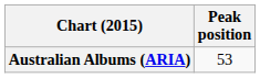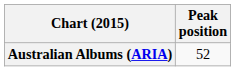Australian Albums (ARIA) | Peak position: 53 -> 52
